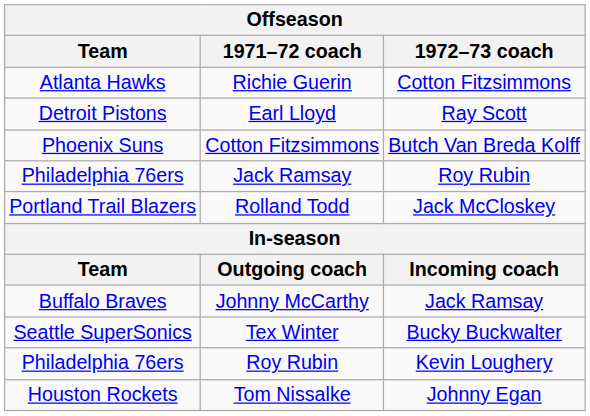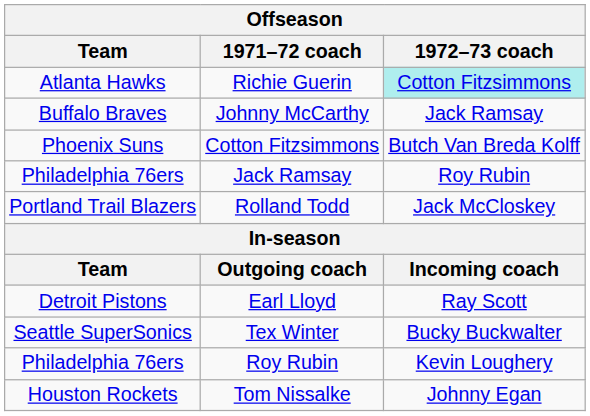Richie Guerin | 1972–73 coach: no background -> paleturquoise background
rows swapped: Johnny McCarthy <-> Earl Lloyd
